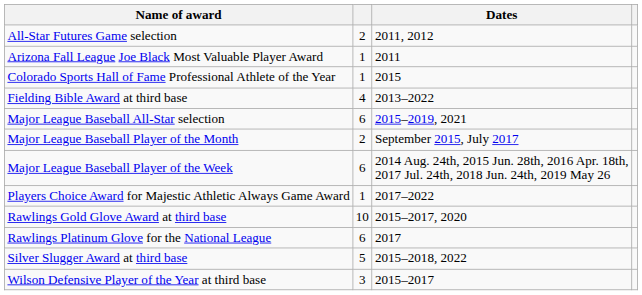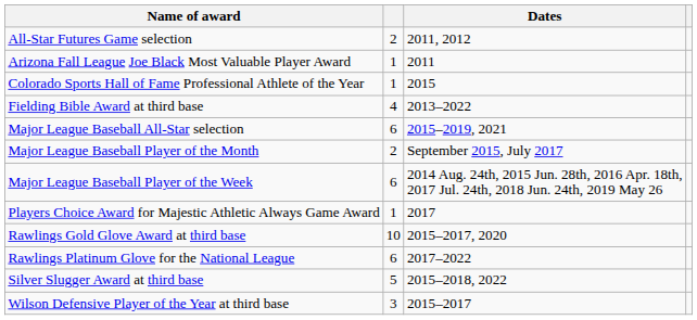Players Choice Award for Majestic Athletic Always Game Award | Dates: 2017–2022 -> 2017
Rawlings Platinum Glove for the National League | Dates: 2017 -> 2017–2022
